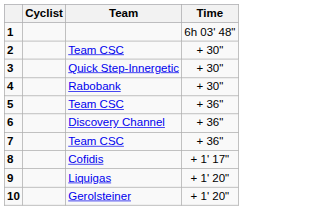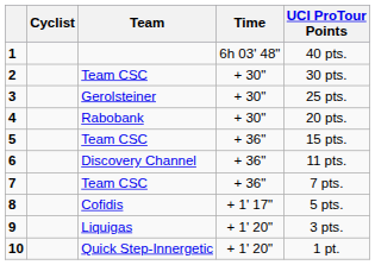+ column: UCI ProTour Points | 40 pts. | 30 pts. | 25 pts. | 20 pts. | 15 pts. | 11 pts. | 7 pts. | 5 pts. | 3 pts. | 1 pt.
3 | Team: Quick Step-Innergetic -> Gerolsteiner
10 | Team: Gerolsteiner -> Quick Step-Innergetic
